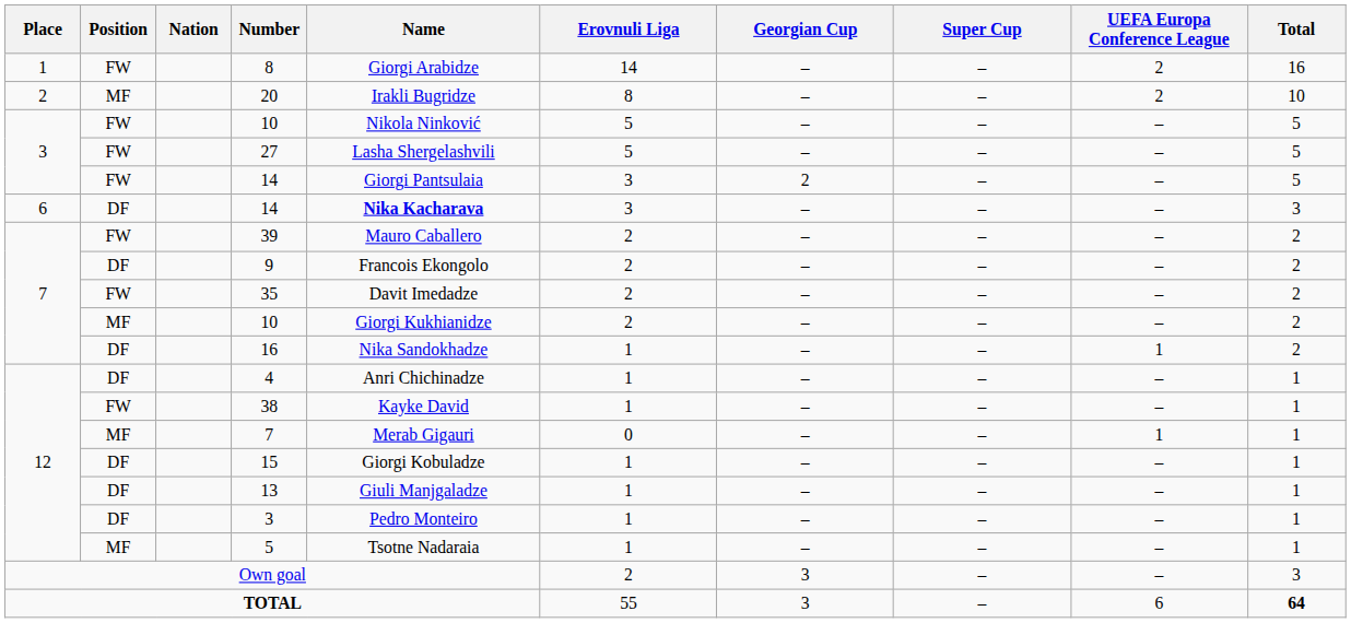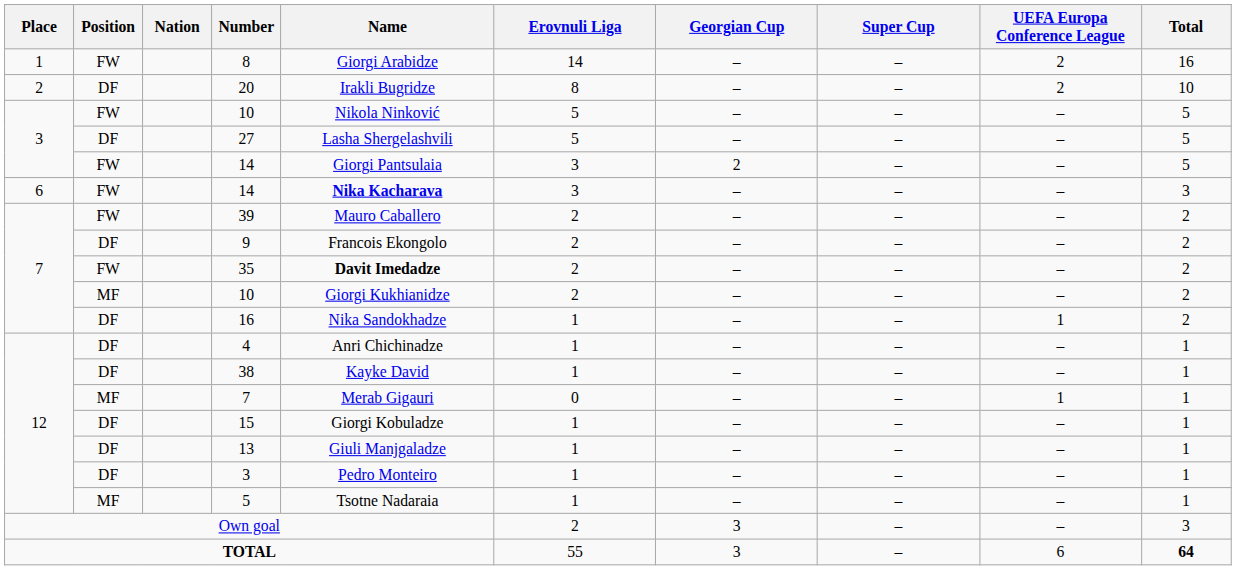20 | Position: MF -> DF
27 | Position: FW -> DF
6 / 14 | Position: DF -> FW
35 | Name: normal -> bold
38 | Position: FW -> DF
